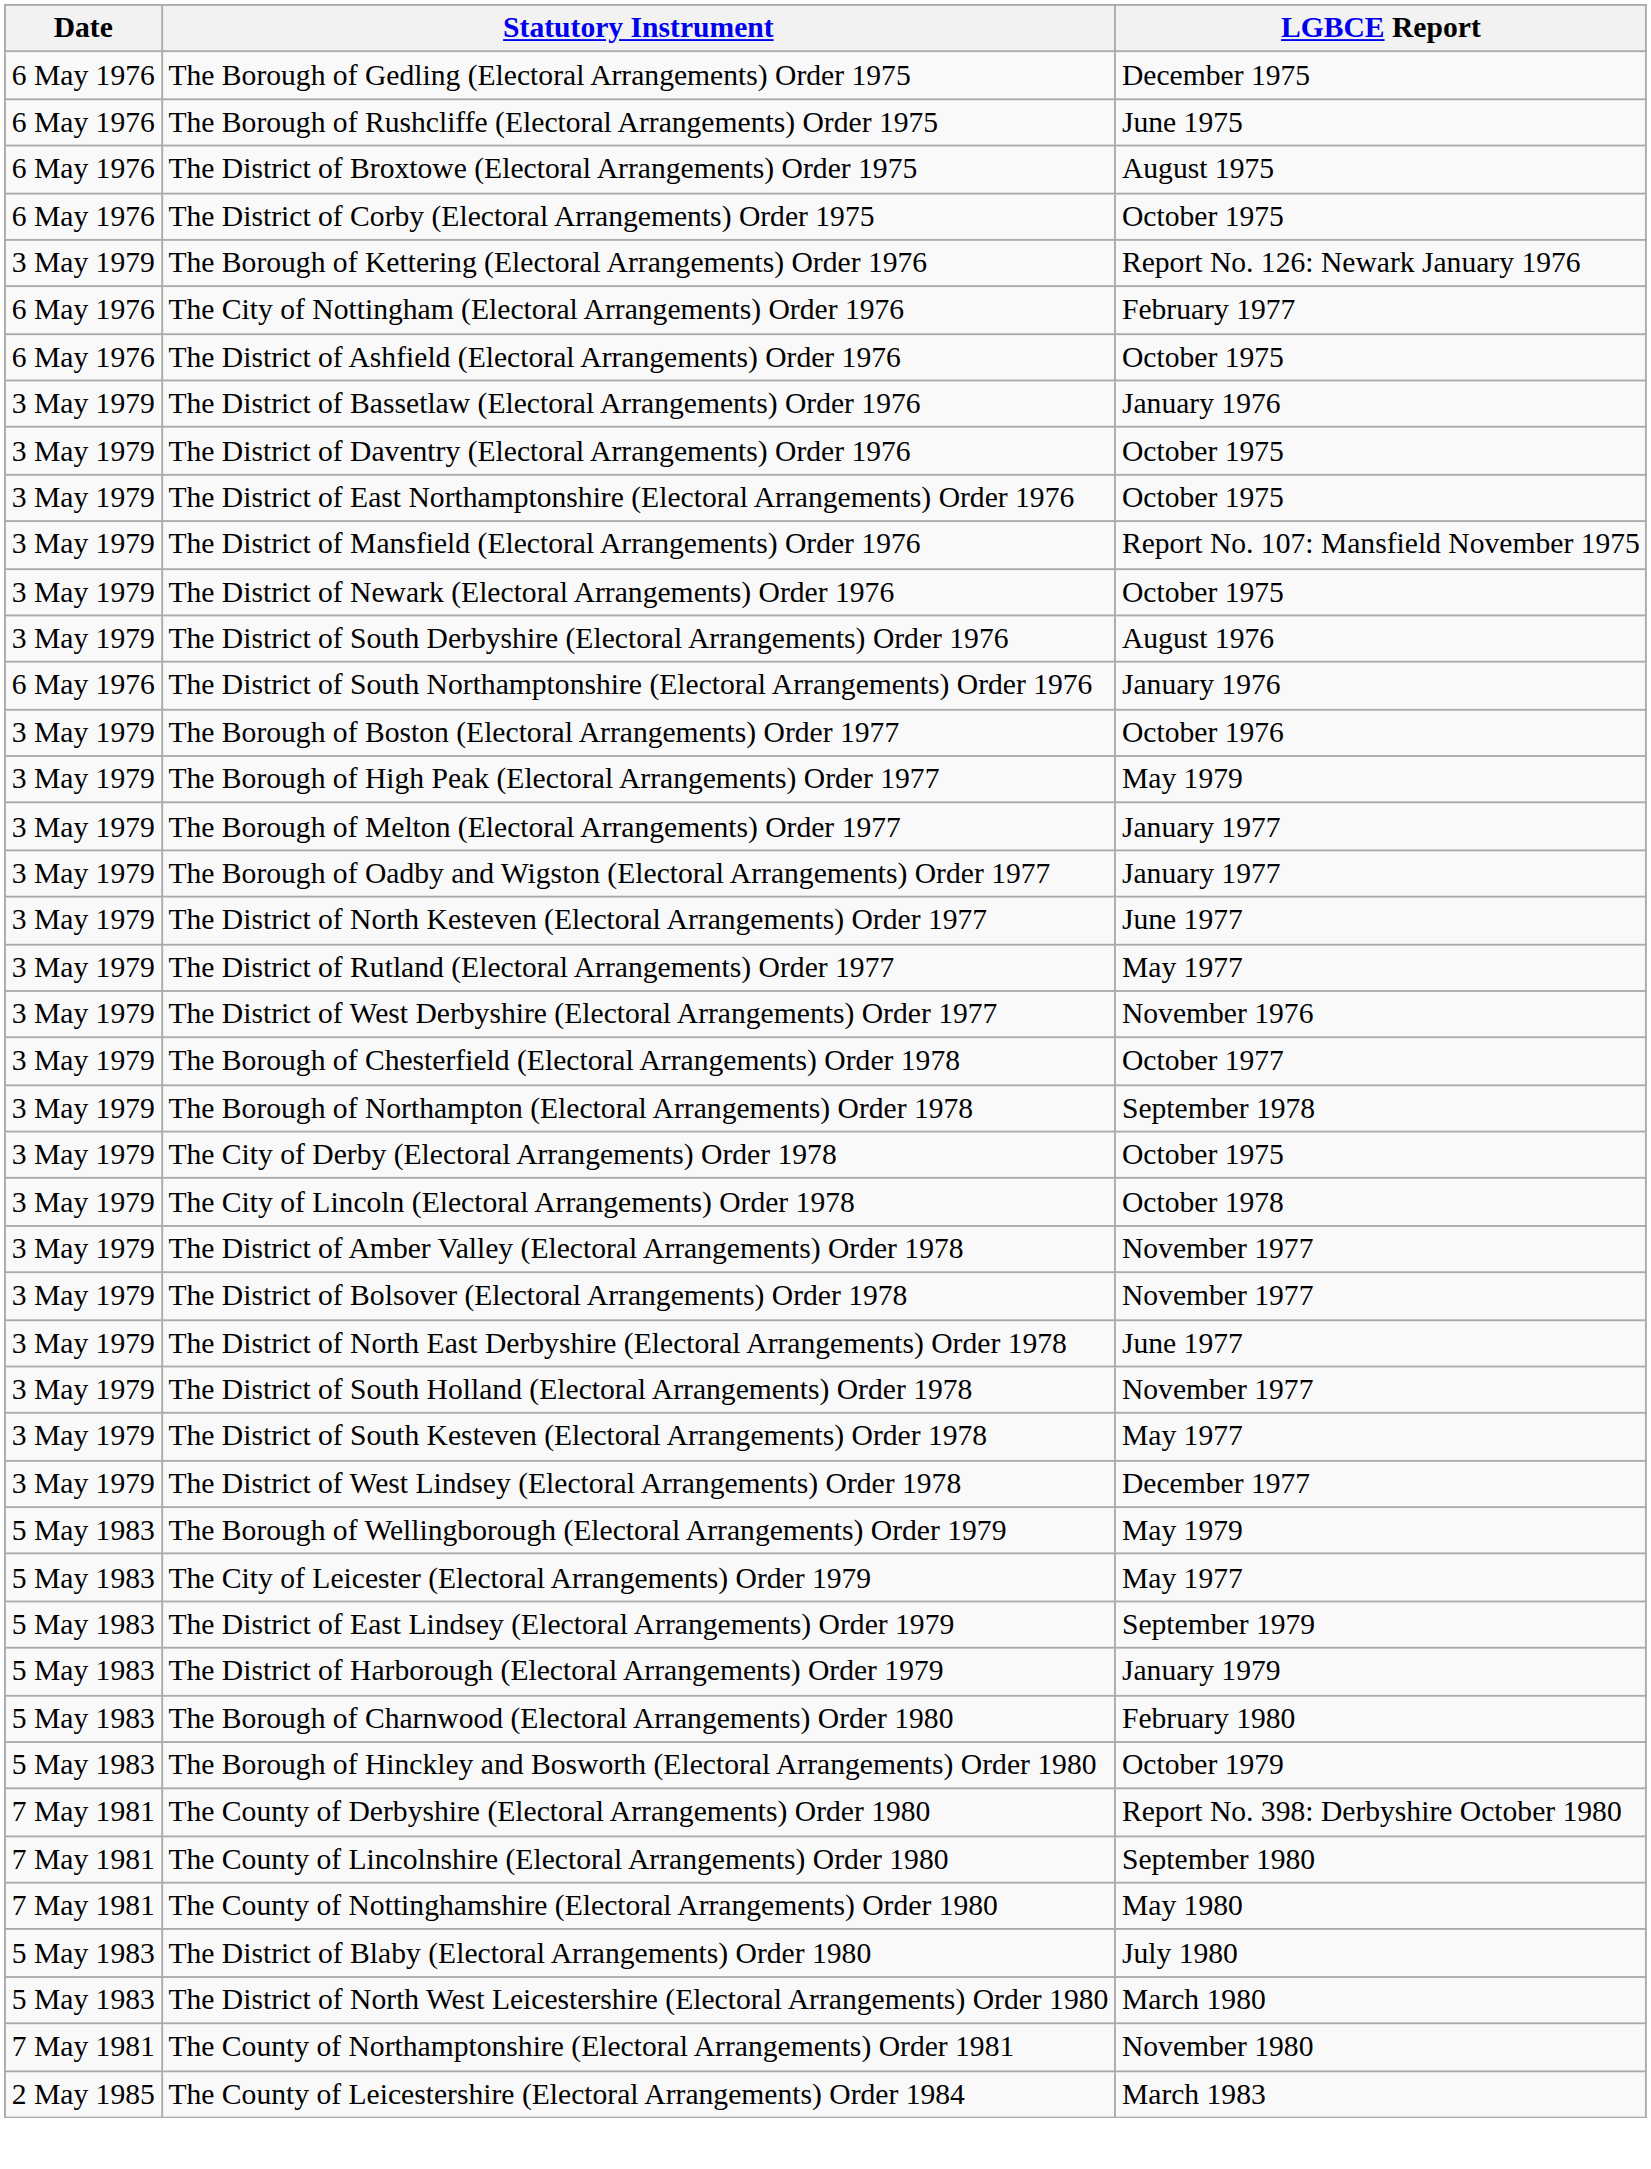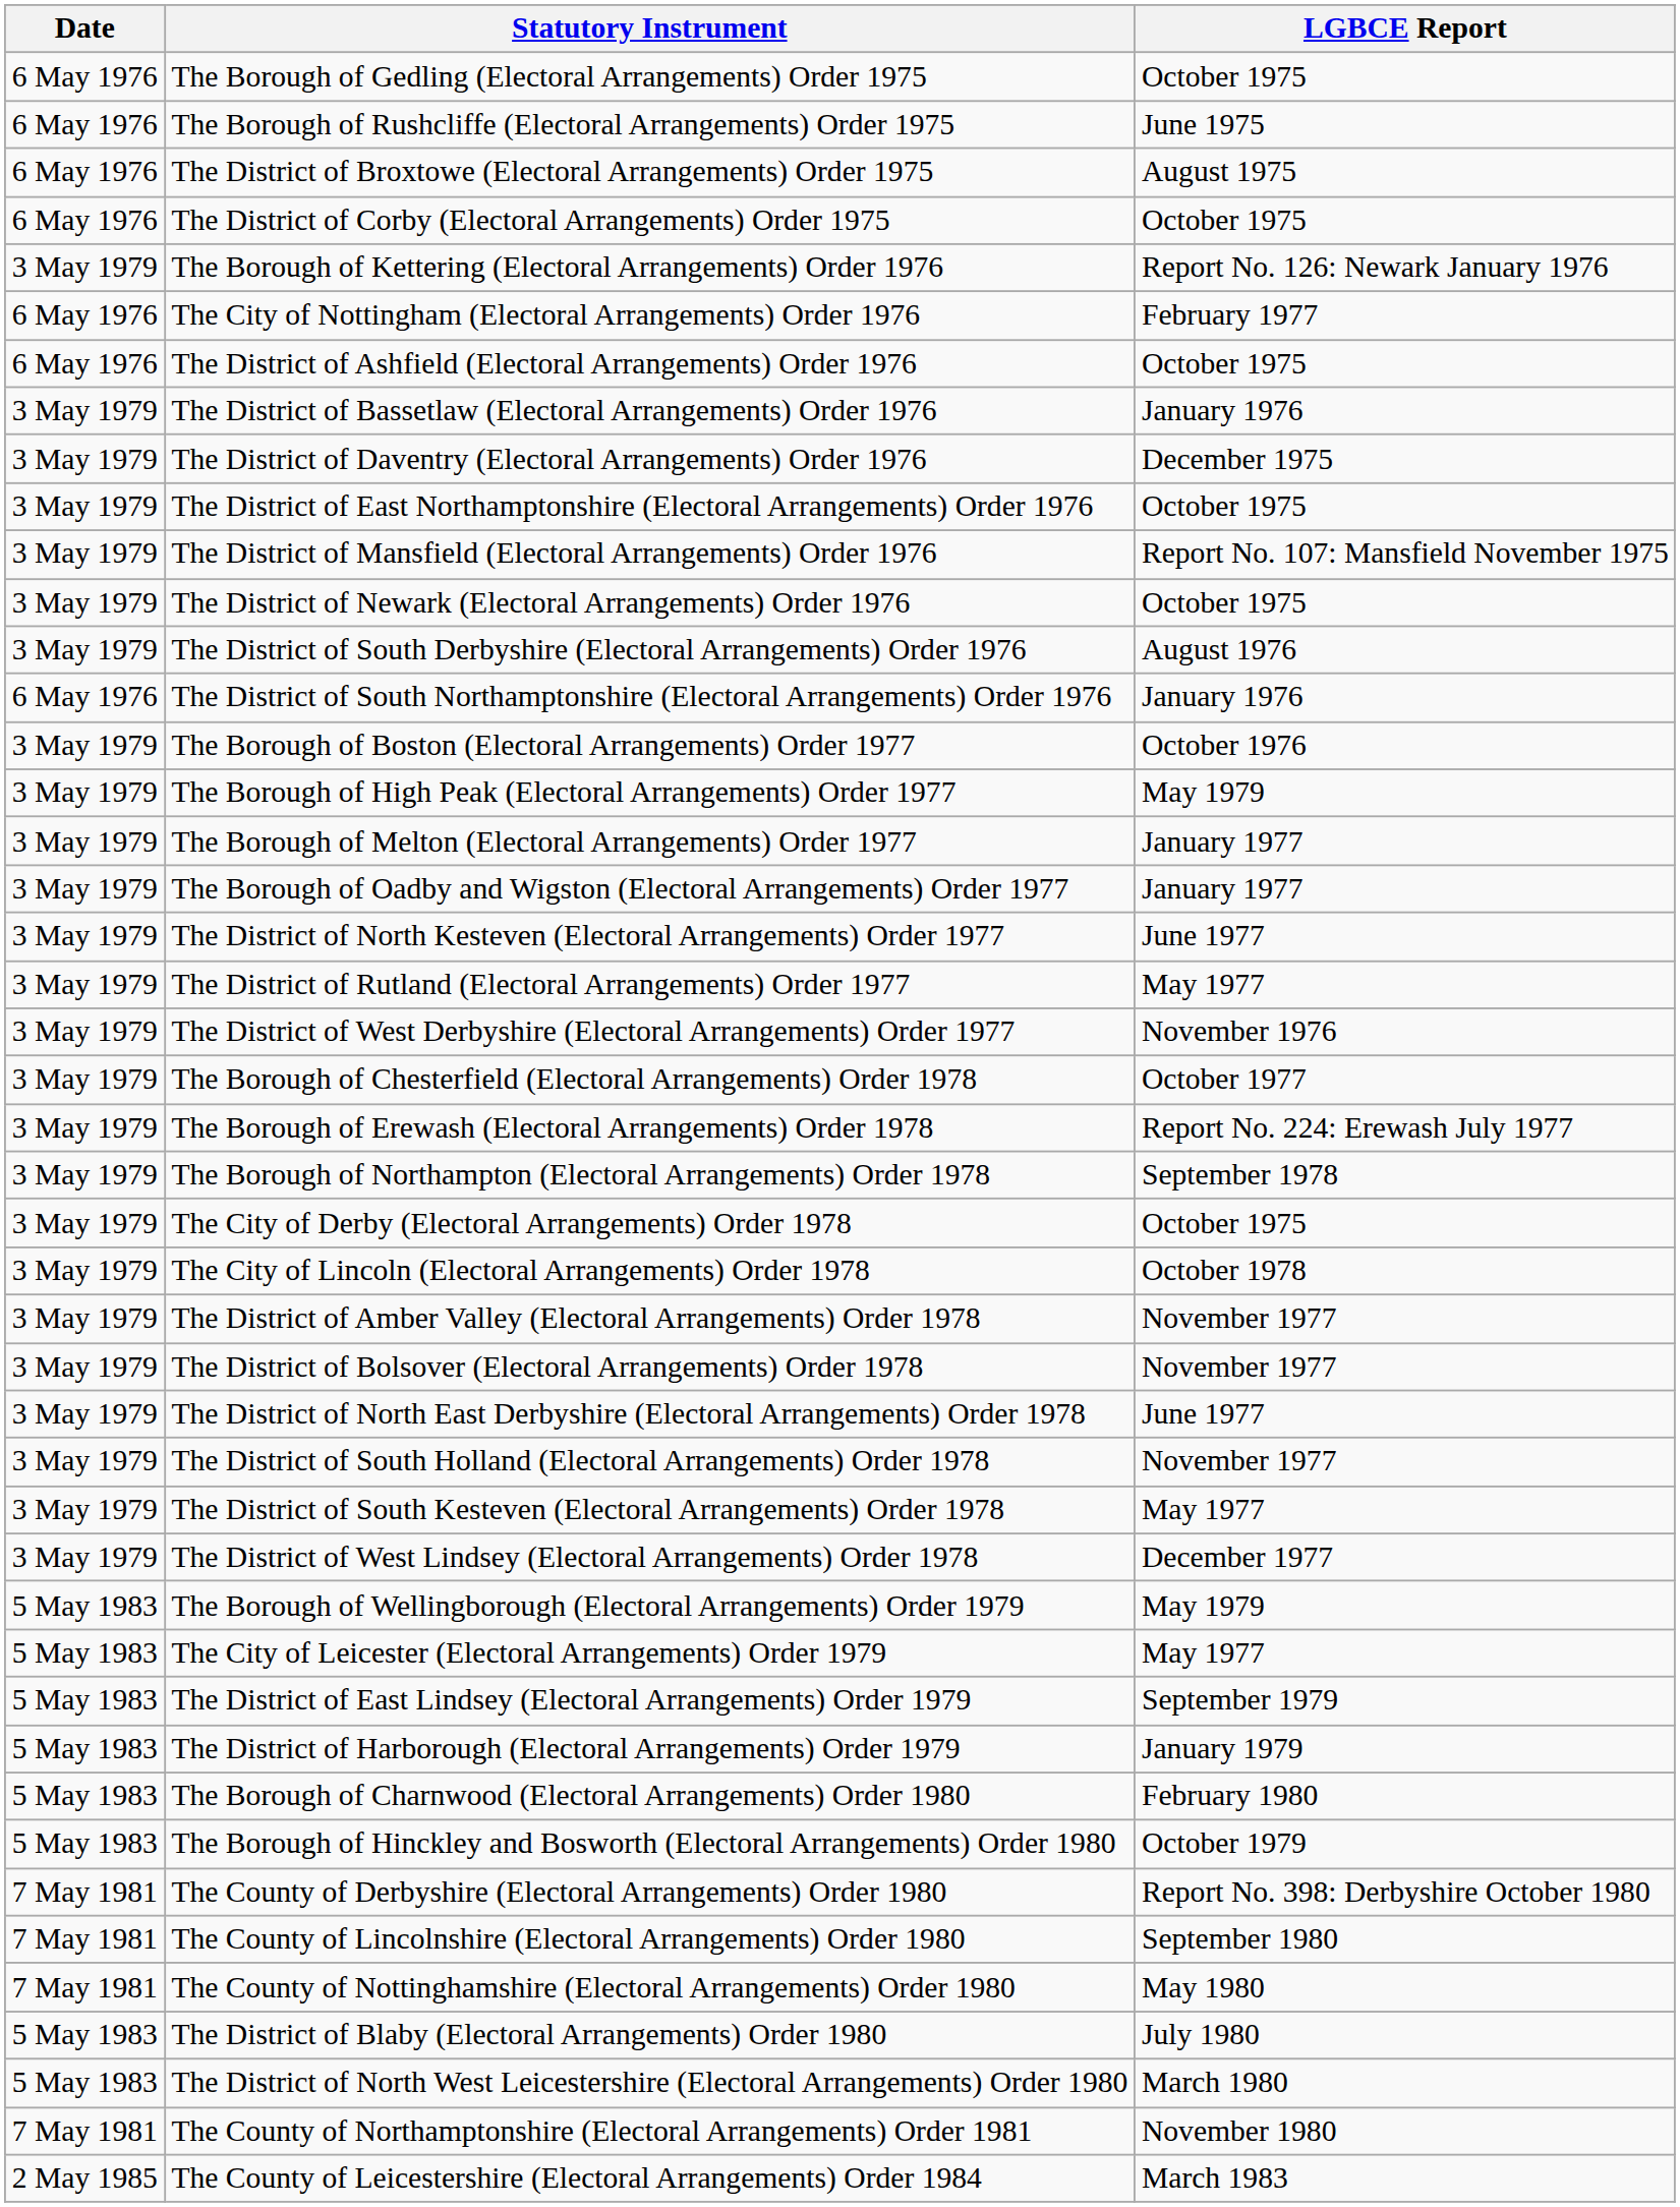The Borough of Gedling (Electoral Arrangements) Order 1975 | LGBCE Report: December 1975 -> October 1975
The District of Daventry (Electoral Arrangements) Order 1976 | LGBCE Report: October 1975 -> December 1975
+ row: 3 May 1979 | The Borough of Erewash (Electoral Arrangements) Order 1978 | Report No. 224: Erewash July 1977
